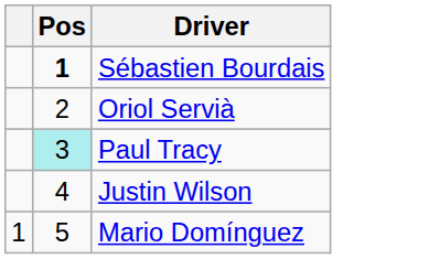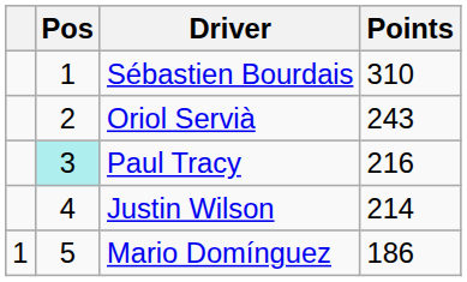+ column: Points | 310 | 243 | 216 | 214 | 186
Sébastien Bourdais | Pos: bold -> normal
